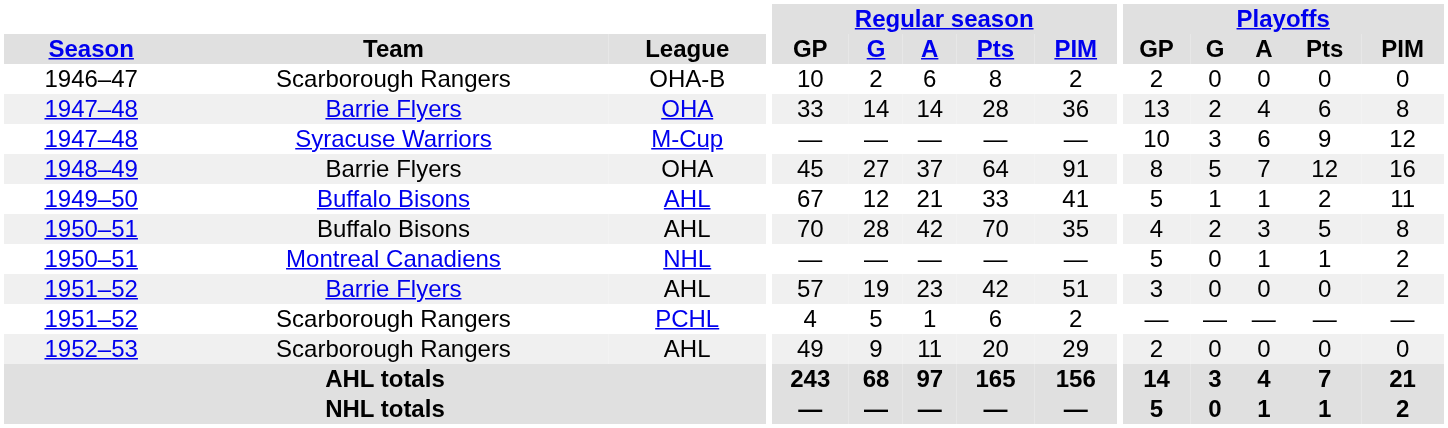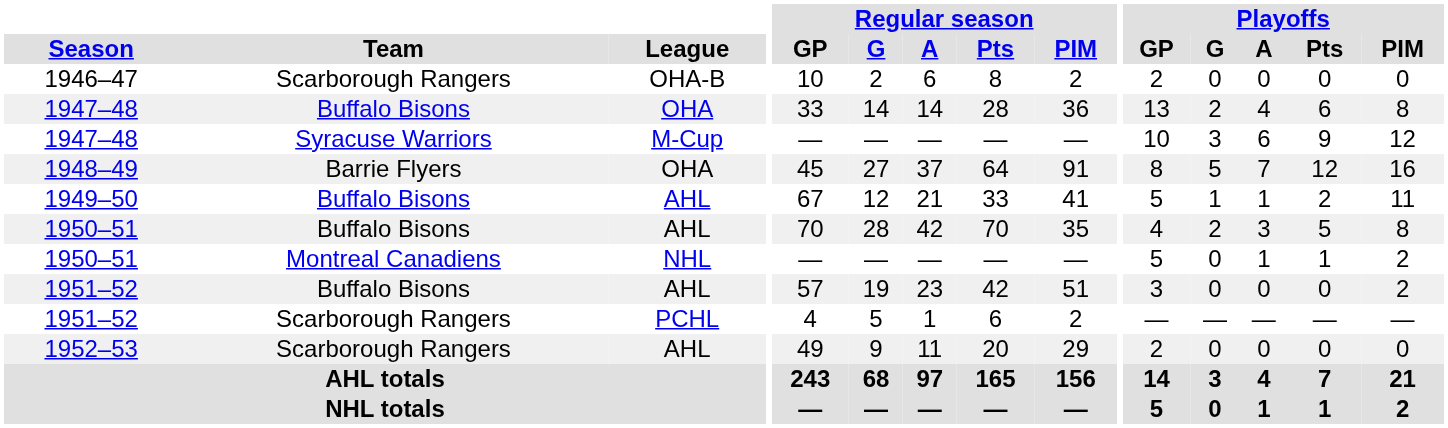1947–48 / OHA | Team: Barrie Flyers -> Buffalo Bisons
1951–52 / AHL | Team: Barrie Flyers -> Buffalo Bisons
